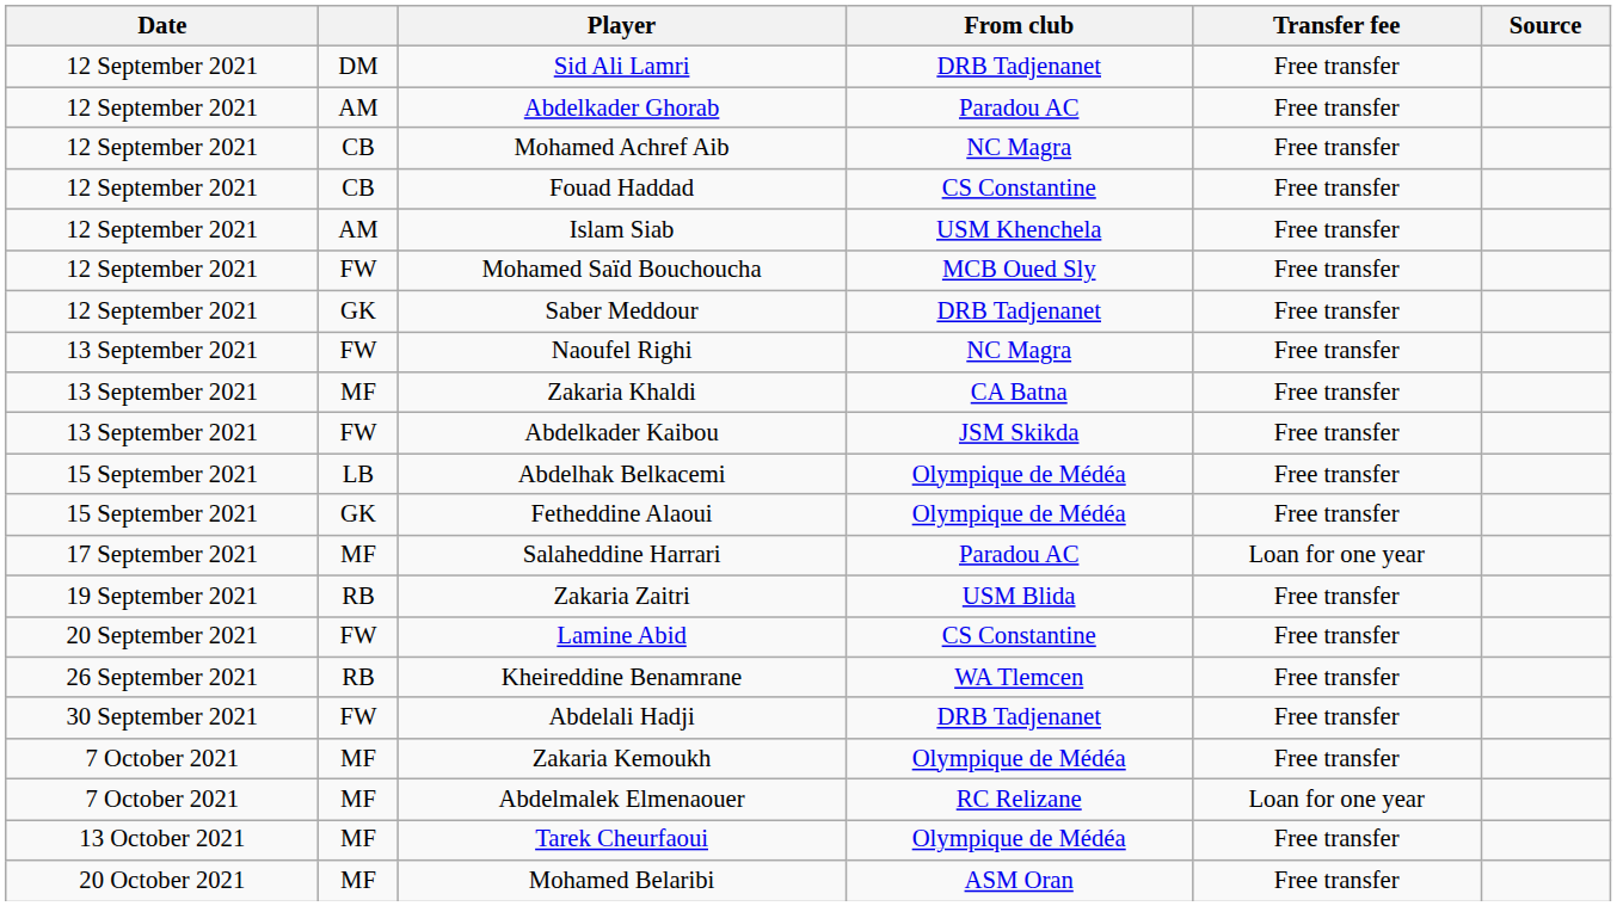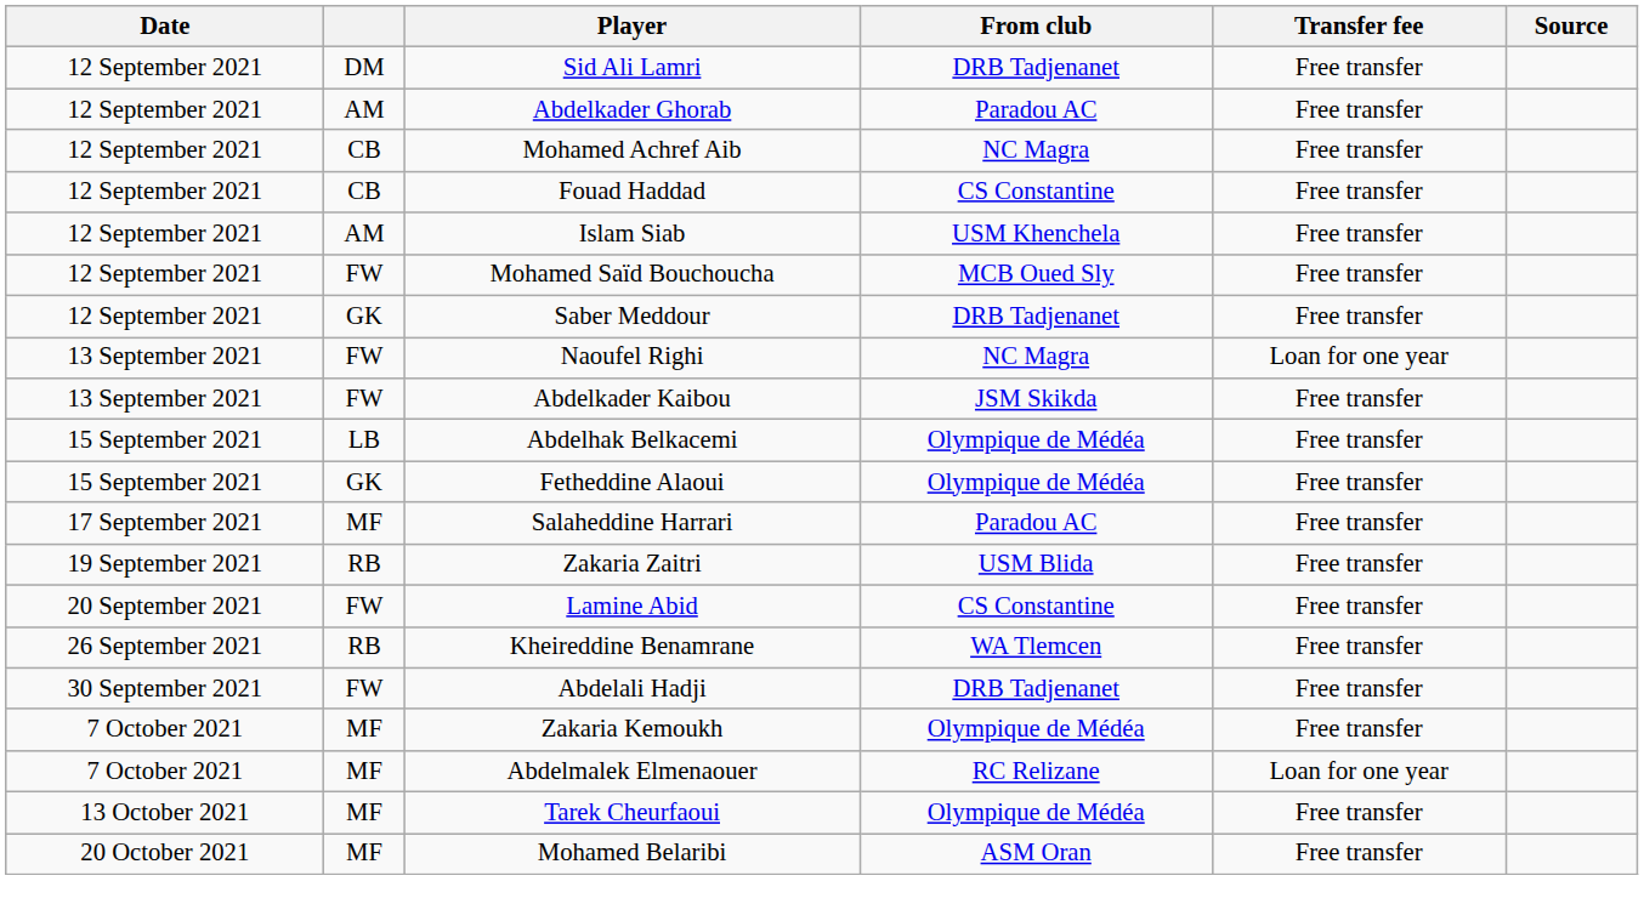Naoufel Righi | Transfer fee: Free transfer -> Loan for one year
- row: 13 September 2021 | MF | Zakaria Khaldi | CA Batna | Free transfer
Salaheddine Harrari | Transfer fee: Loan for one year -> Free transfer
